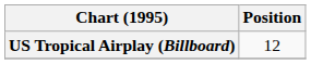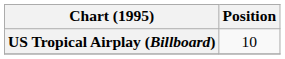US Tropical Airplay (Billboard) | Position: 12 -> 10
